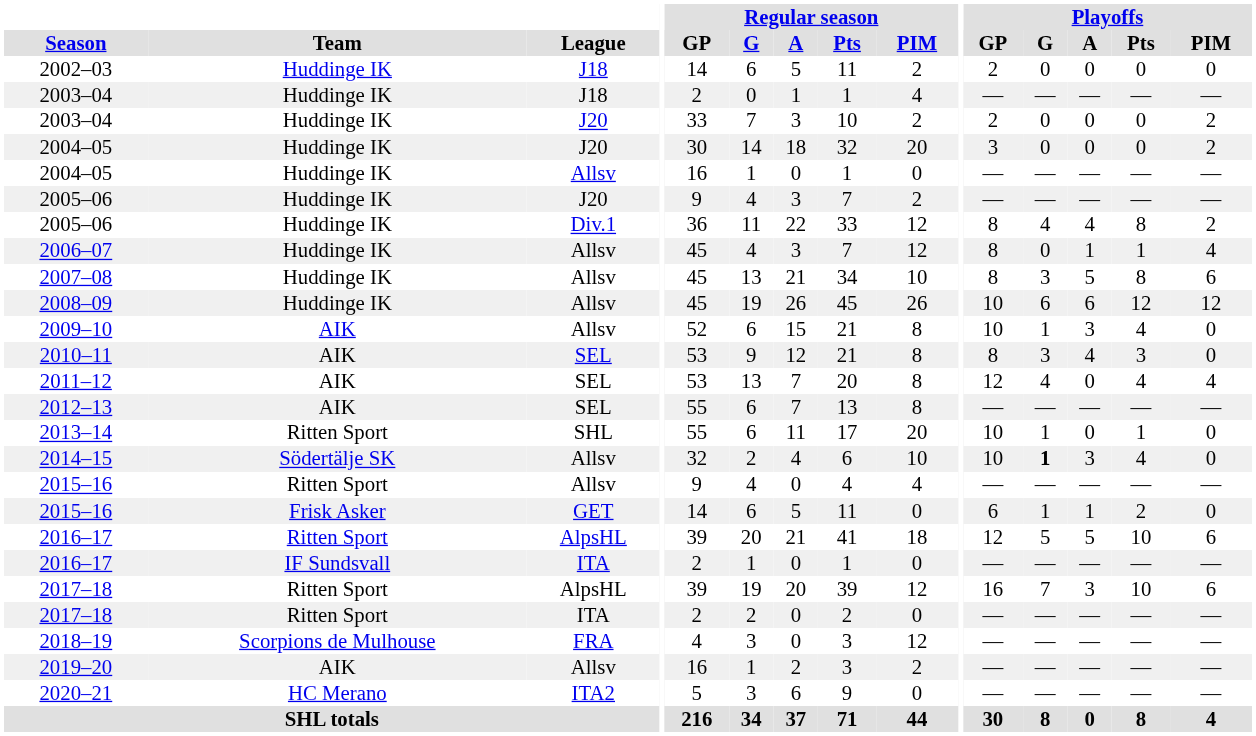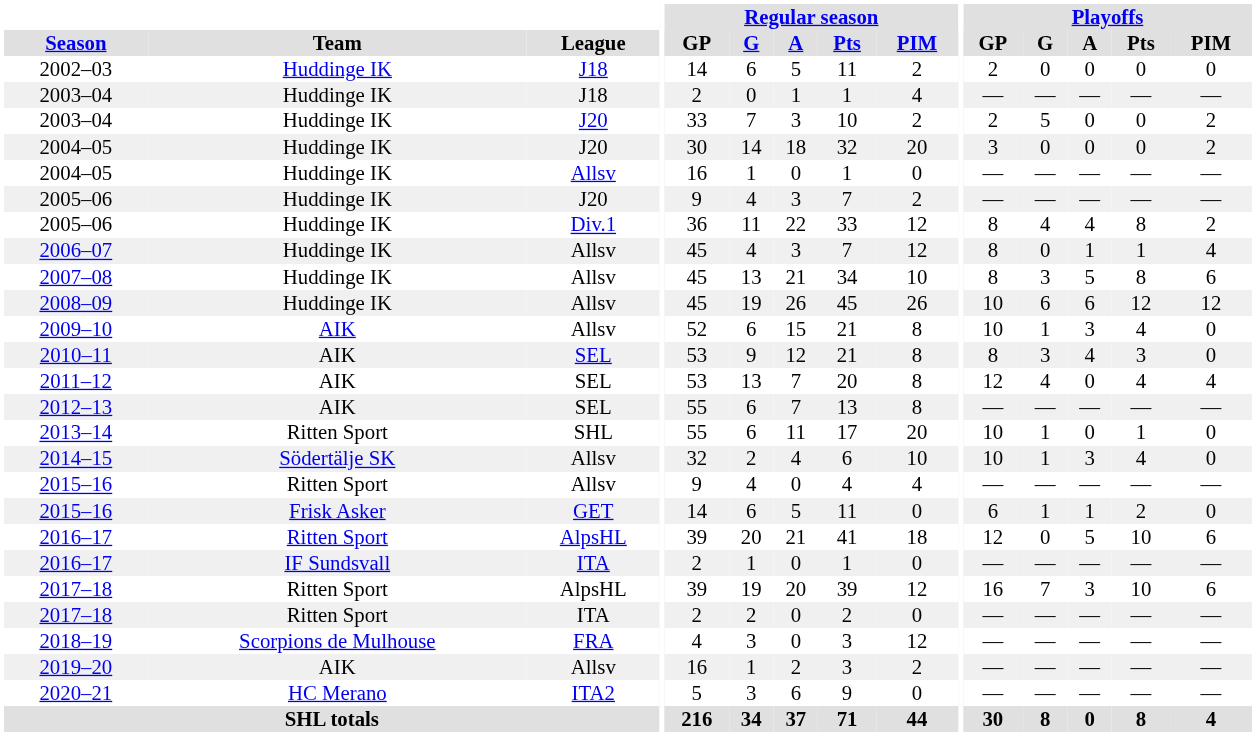2003–04 / J20 | Playoffs / G: 0 -> 5
2014–15 | Playoffs / G: bold -> normal
2016–17 / AlpsHL | Playoffs / G: 5 -> 0
